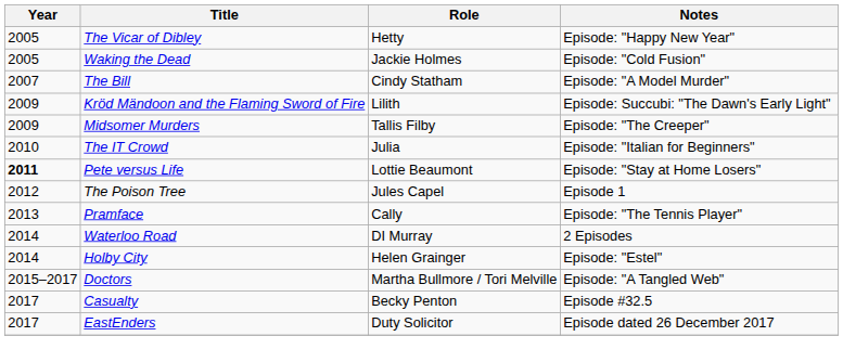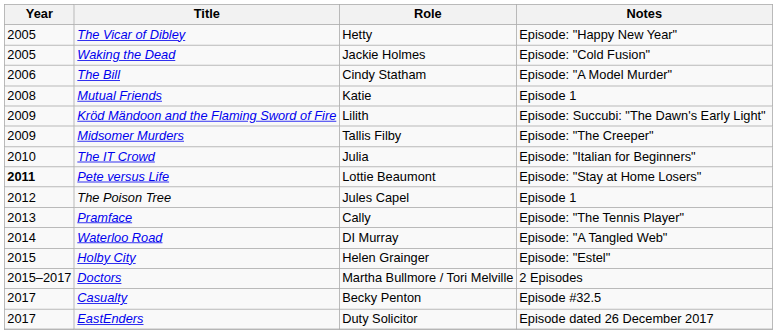The Bill | Year: 2007 -> 2006
+ row: 2008 | Mutual Friends | Katie | Episode 1
Waterloo Road | Notes: 2 Episodes -> Episode: "A Tangled Web"
Holby City | Year: 2014 -> 2015
Doctors | Notes: Episode: "A Tangled Web" -> 2 Episodes
